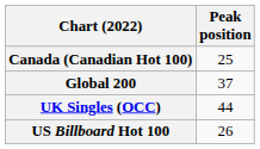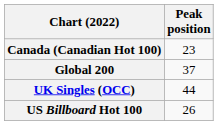Canada (Canadian Hot 100) | Peak position: 25 -> 23
